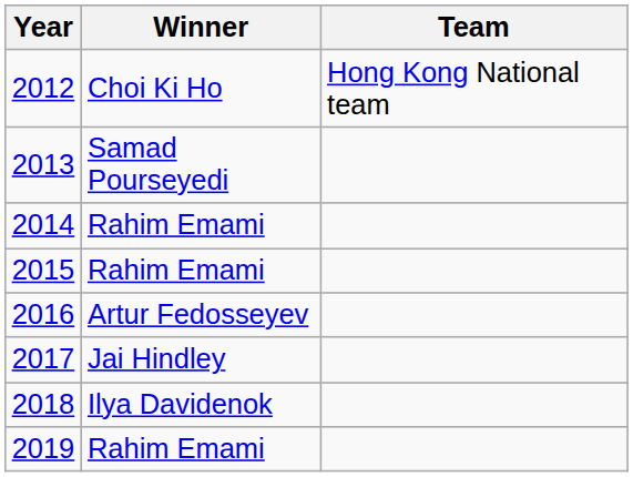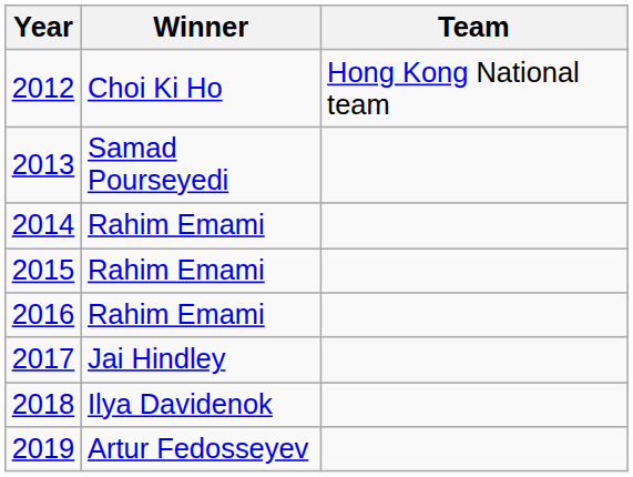2016 | Winner: Artur Fedosseyev -> Rahim Emami
2019 | Winner: Rahim Emami -> Artur Fedosseyev
